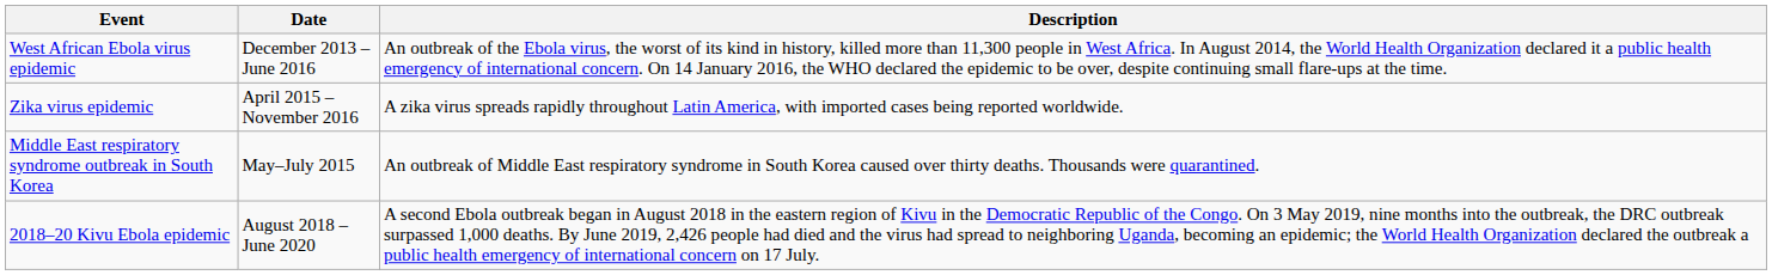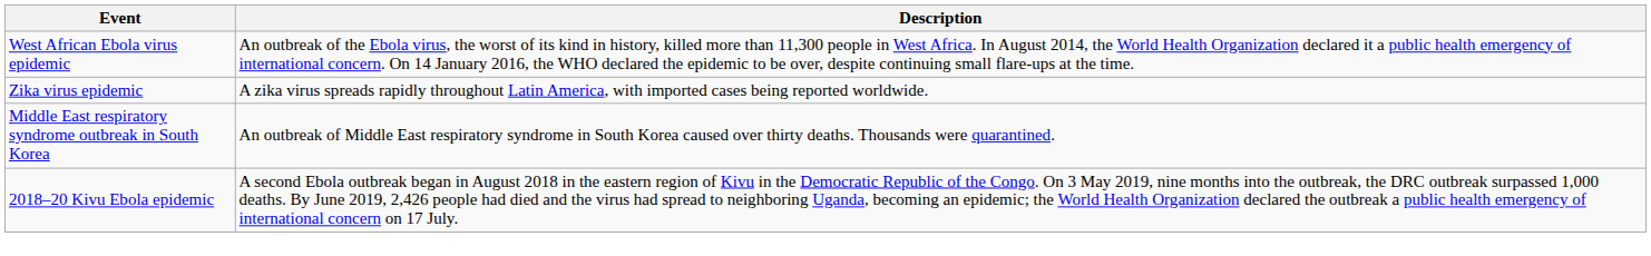- column: Date | December 2013 – June 2016 | April 2015 – November 2016 | May–July 2015 | August 2018 – June 2020
